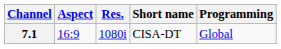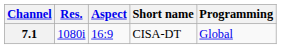columns swapped: Res. <-> Aspect
